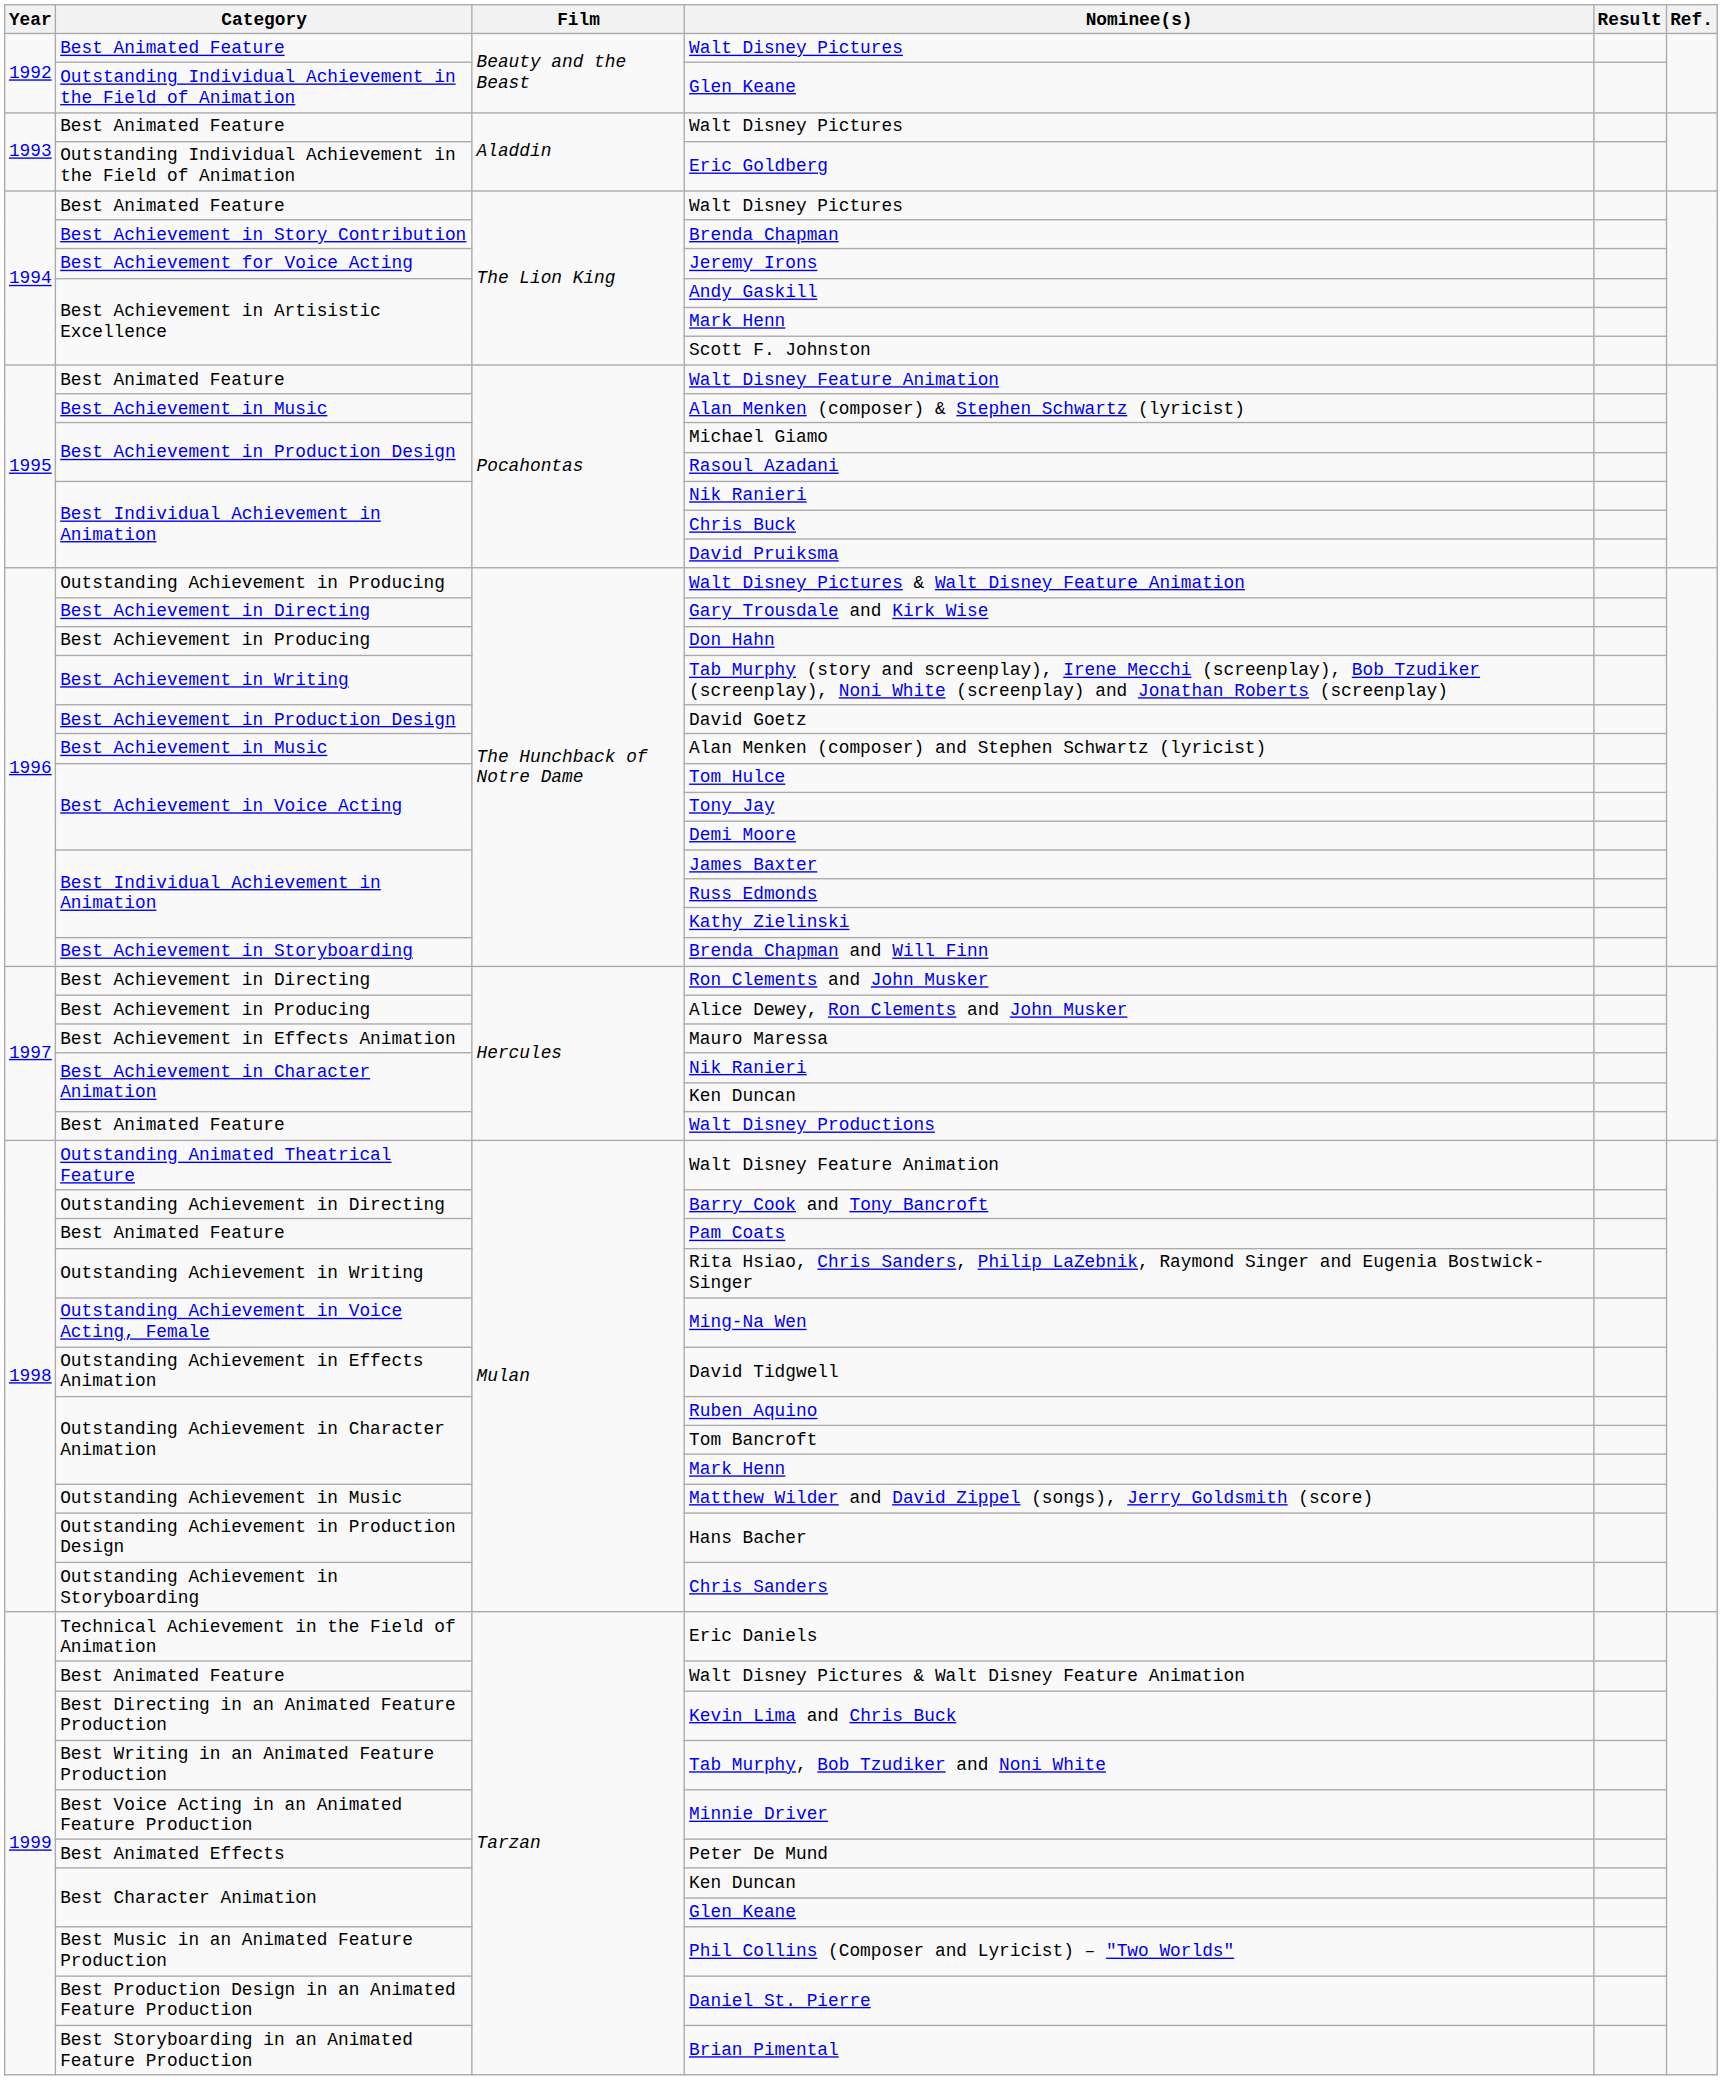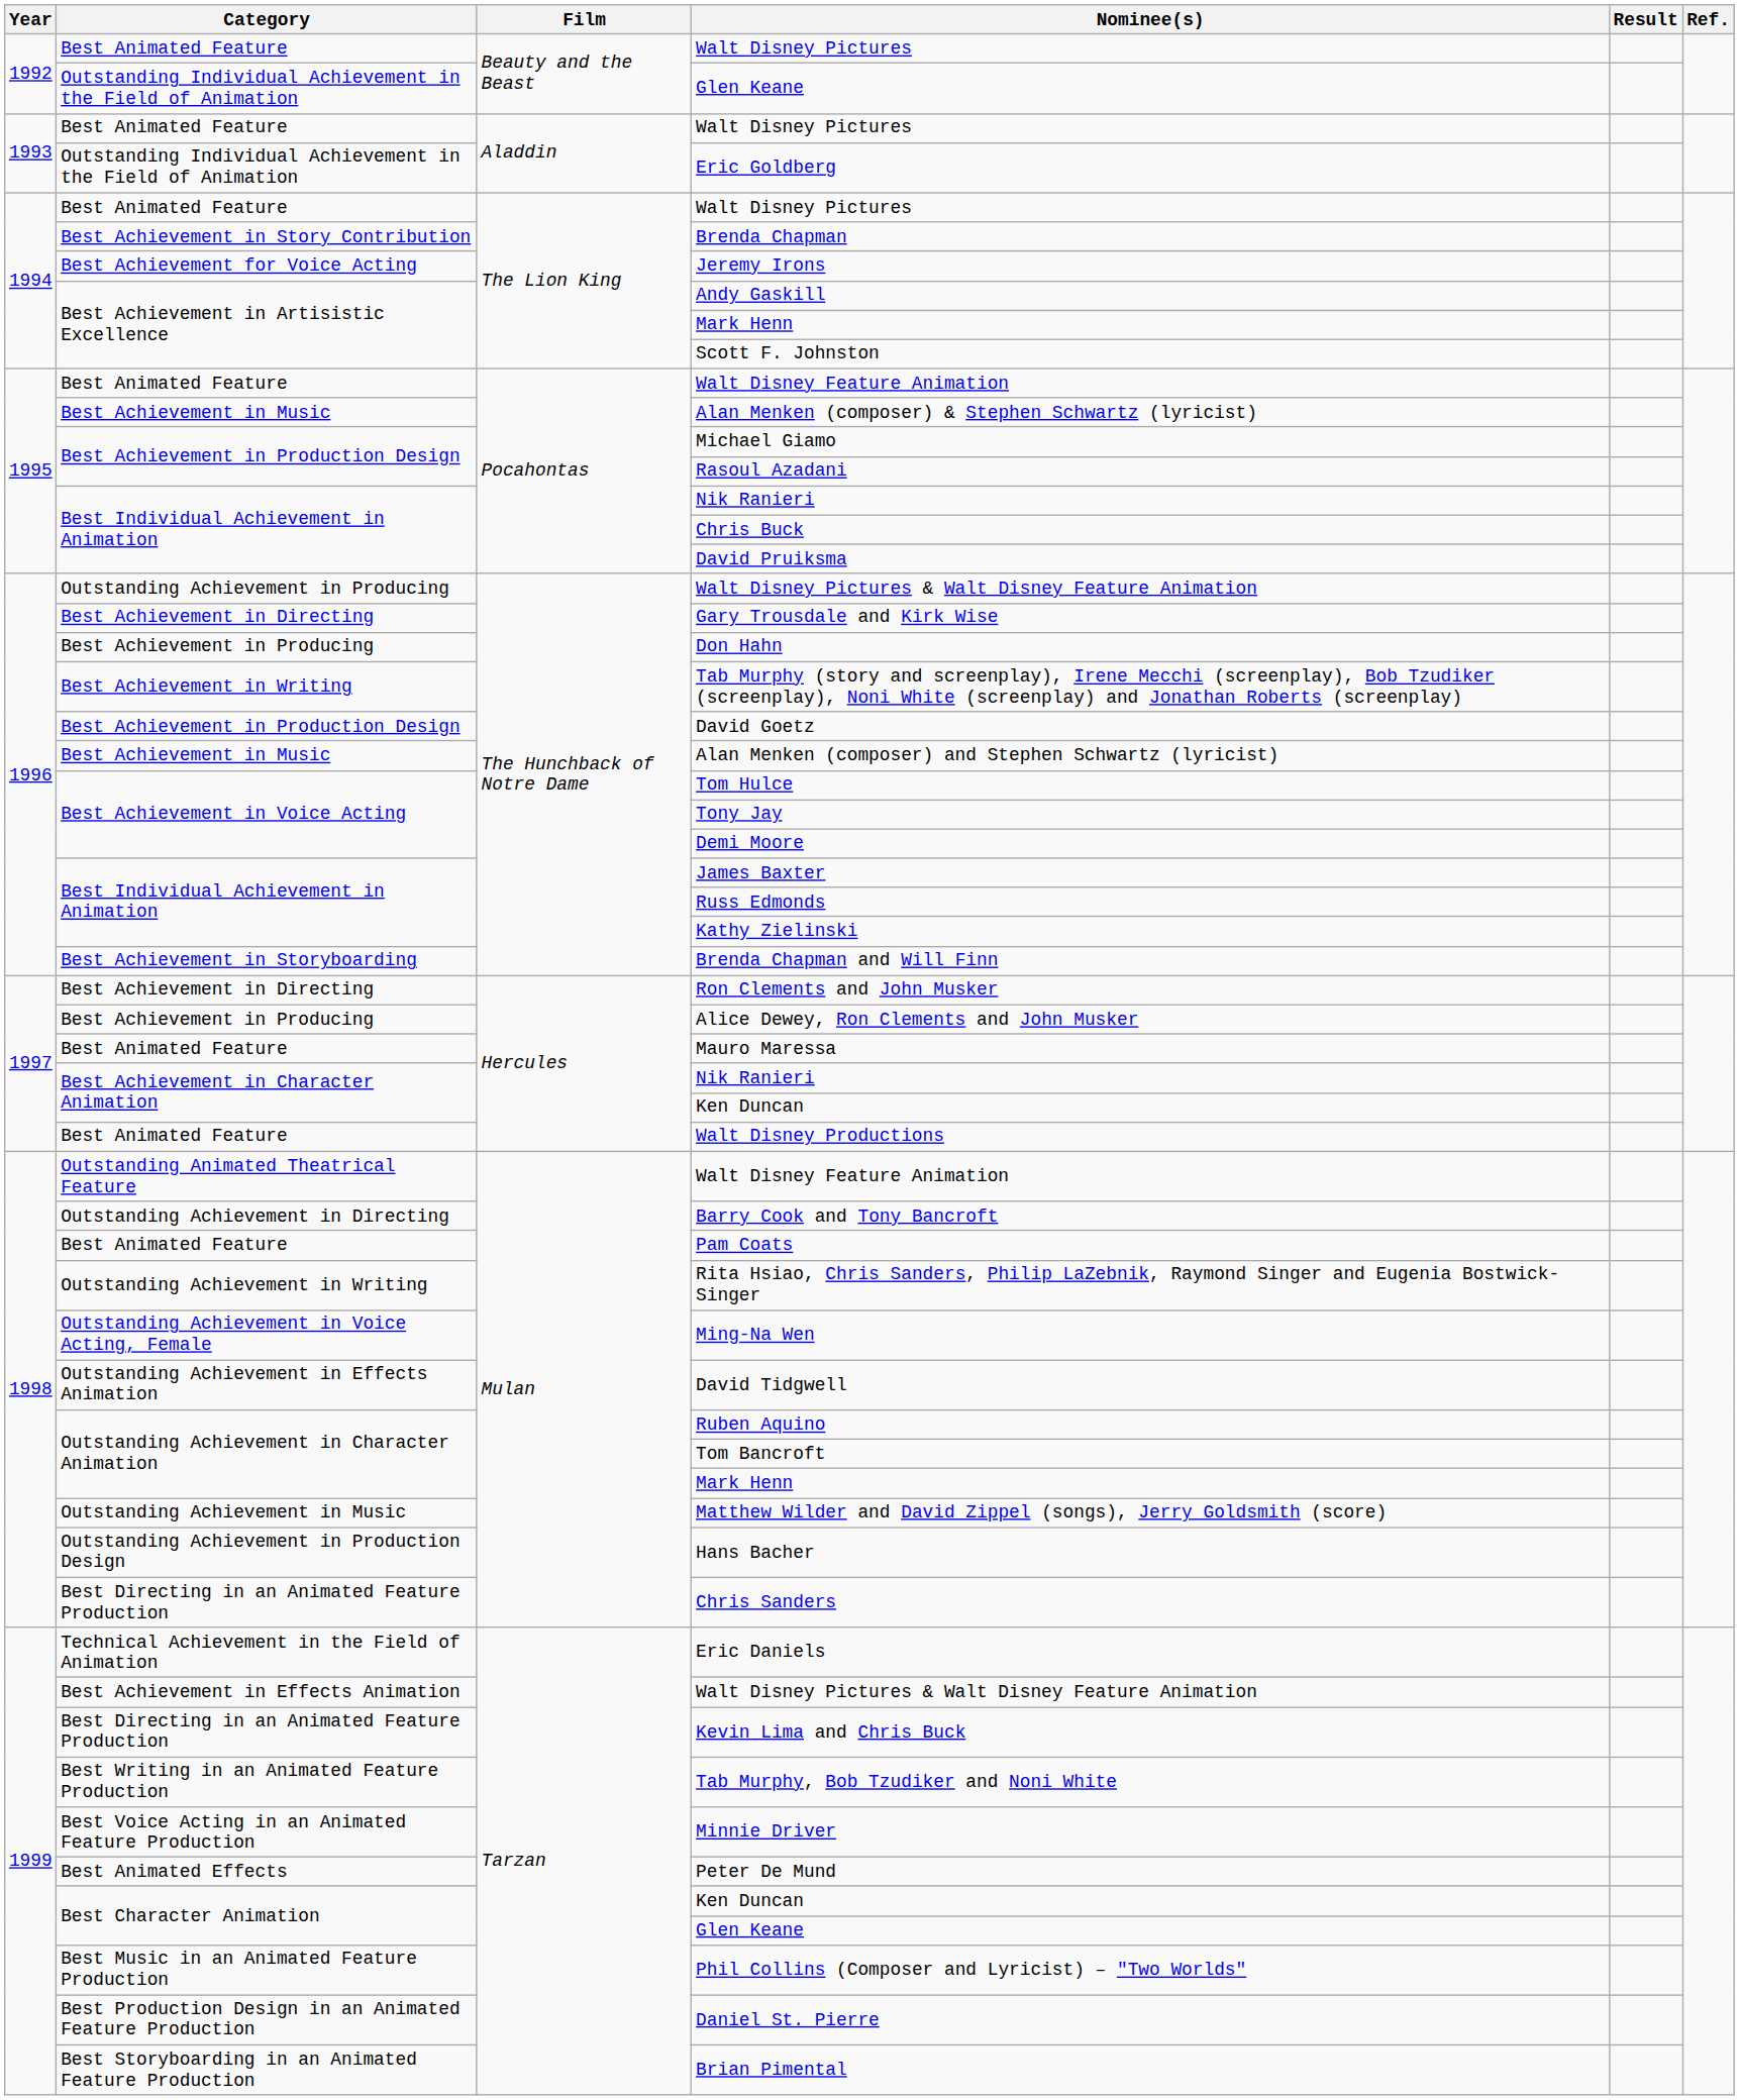Mauro Maressa | Category: Best Achievement in Effects Animation -> Best Animated Feature
Chris Sanders | Category: Outstanding Achievement in Storyboarding -> Best Directing in an Animated Feature Production
1999 / Walt Disney Pictures & Walt Disney Feature Animation | Category: Best Animated Feature -> Best Achievement in Effects Animation
